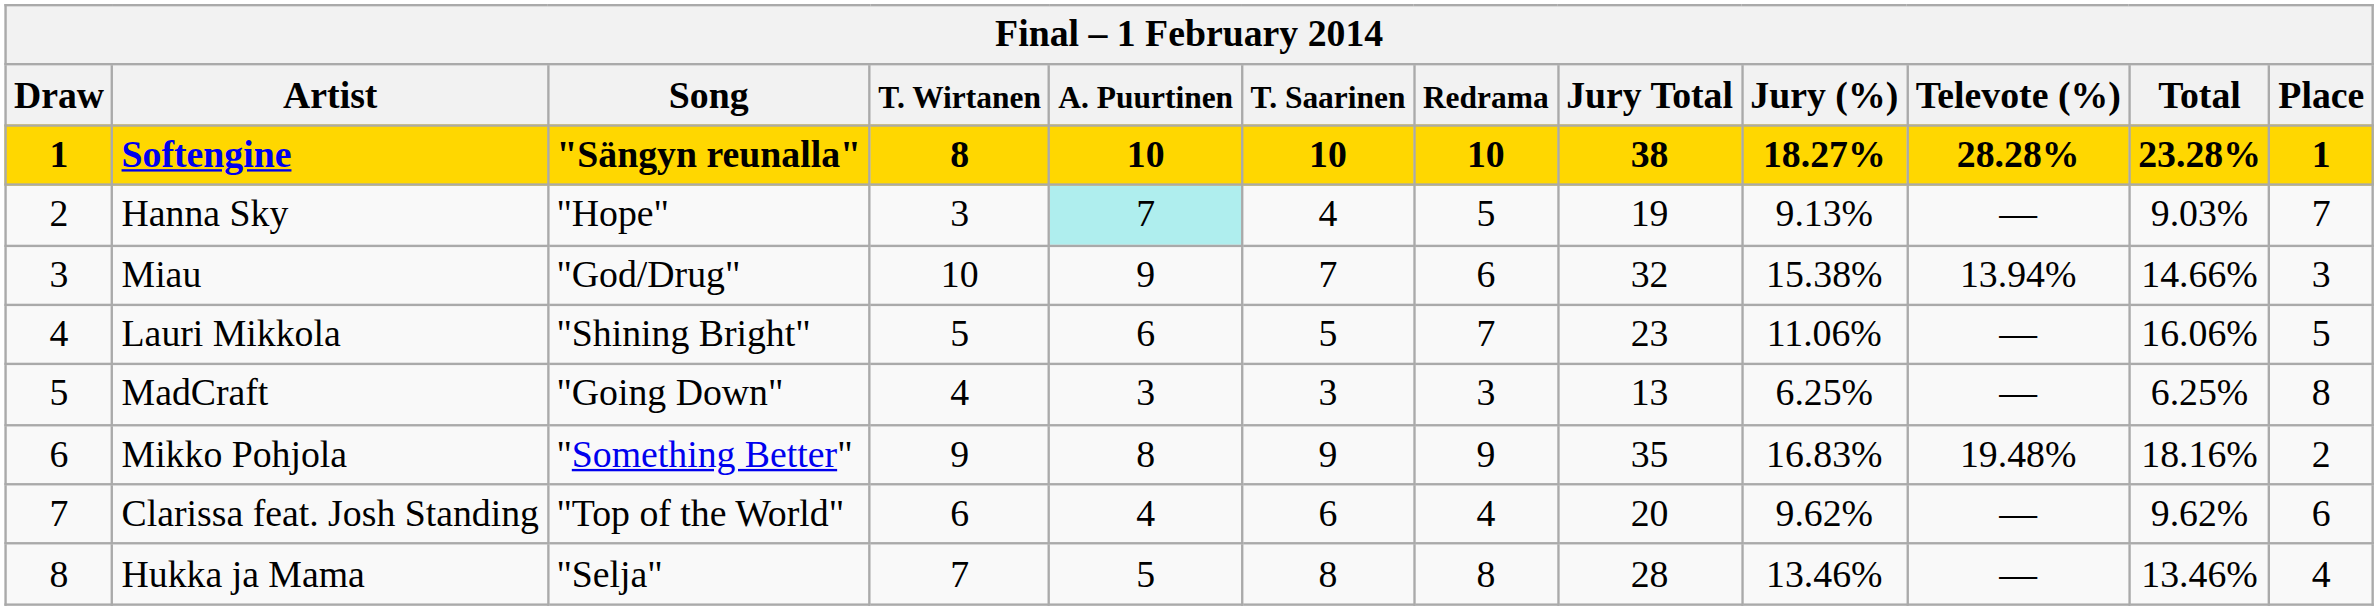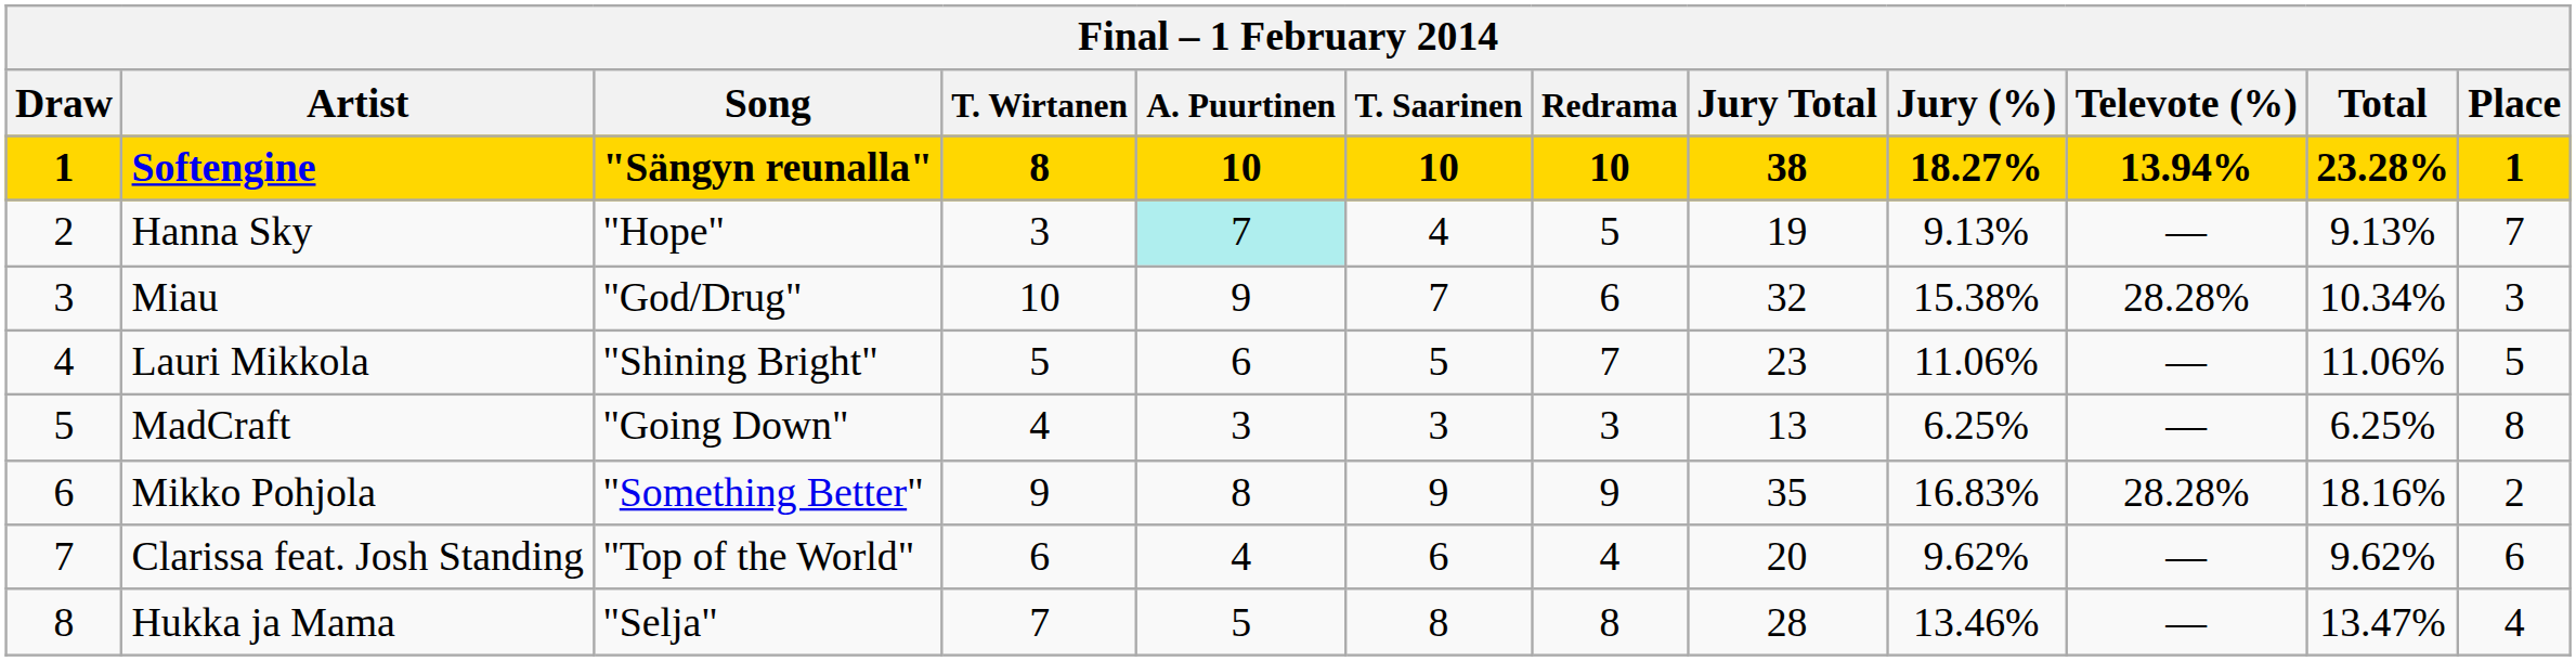Softengine | Televote (%): 28.28% -> 13.94%
Hanna Sky | Total: 9.03% -> 9.13%
Miau | Televote (%): 13.94% -> 28.28%
Miau | Total: 14.66% -> 10.34%
Lauri Mikkola | Total: 16.06% -> 11.06%
Mikko Pohjola | Televote (%): 19.48% -> 28.28%
Hukka ja Mama | Total: 13.46% -> 13.47%
